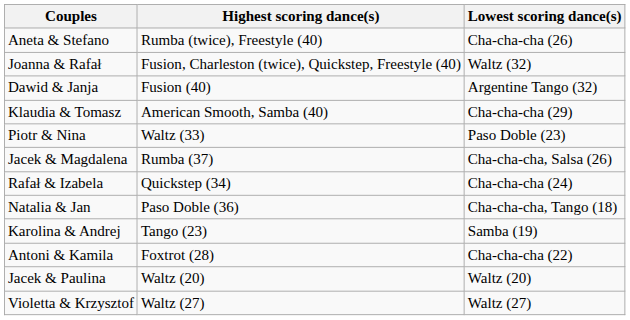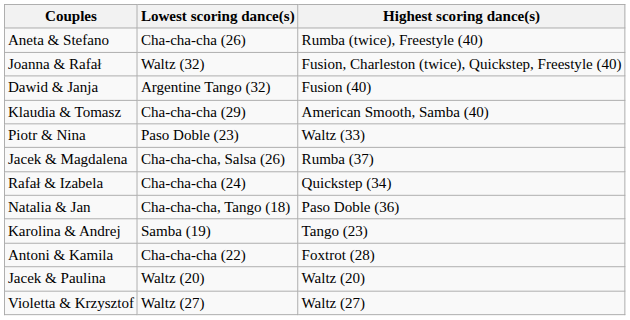columns swapped: Highest scoring dance(s) <-> Lowest scoring dance(s)
